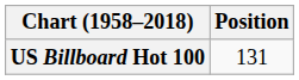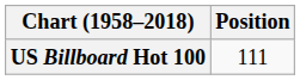US Billboard Hot 100 | Position: 131 -> 111
